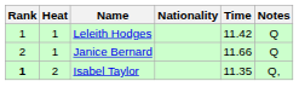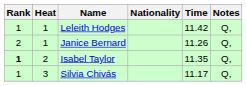Leleith Hodges | Notes: Q -> Q,
Janice Bernard | Time: 11.66 -> 11.26
Janice Bernard | Notes: Q -> Q,
+ row: 1 | 3 | Silvia Chivás | 11.17 | Q,
